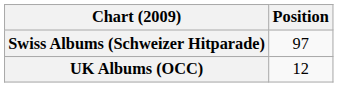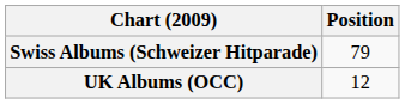Swiss Albums (Schweizer Hitparade) | Position: 97 -> 79
